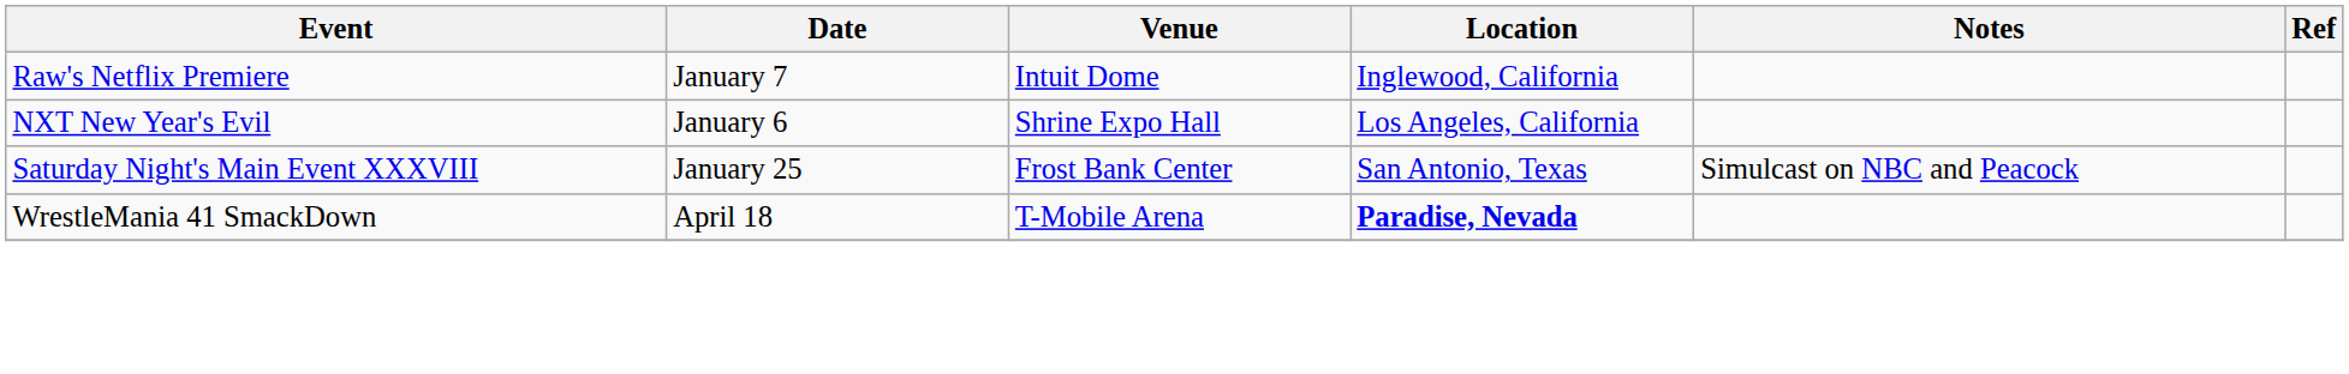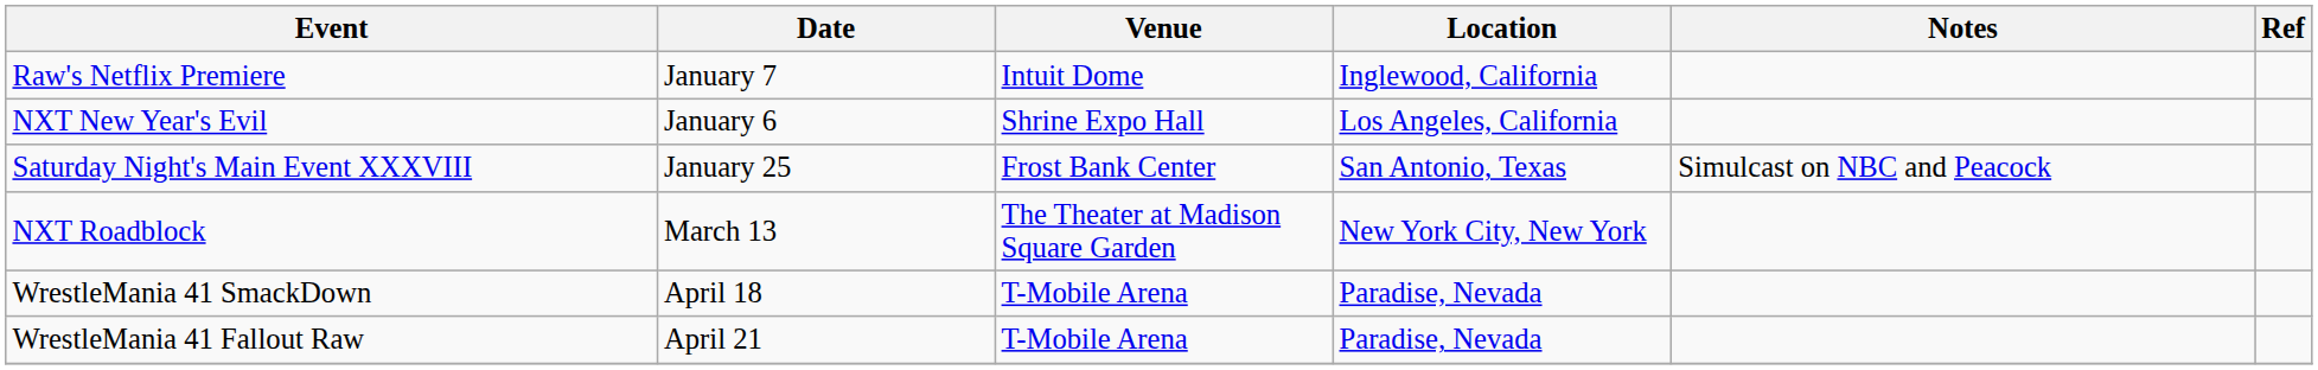+ row: NXT Roadblock | March 13 | The Theater at Madison Square Garden | New York City, New York
WrestleMania 41 SmackDown | Location: bold -> normal
+ row: WrestleMania 41 Fallout Raw | April 21 | T-Mobile Arena | Paradise, Nevada
